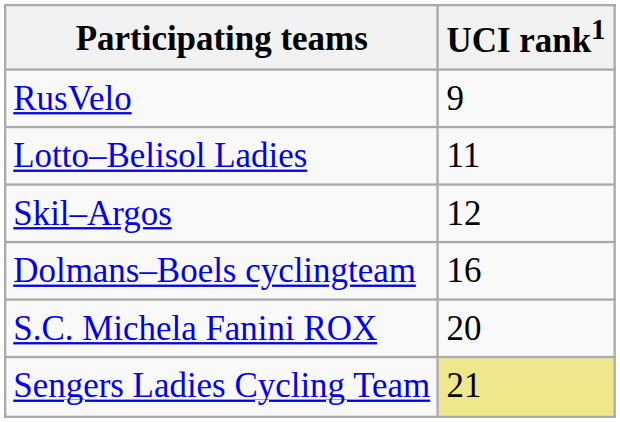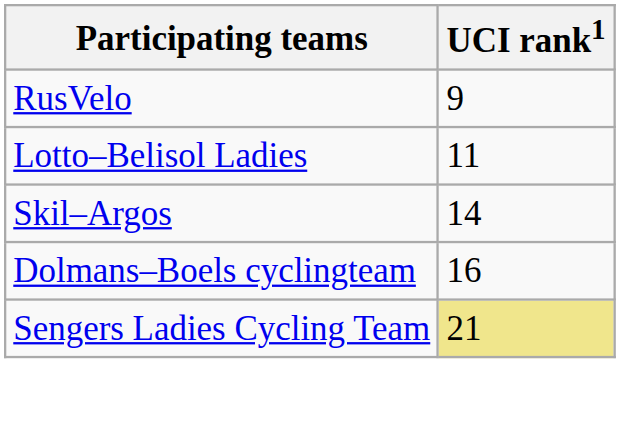Skil–Argos | UCI rank1: 12 -> 14
- row: S.C. Michela Fanini ROX | 20
